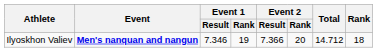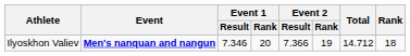Ilyoskhon Valiev | Event 1 / Rank: 19 -> 20
Ilyoskhon Valiev | Event 2 / Rank: 20 -> 19
